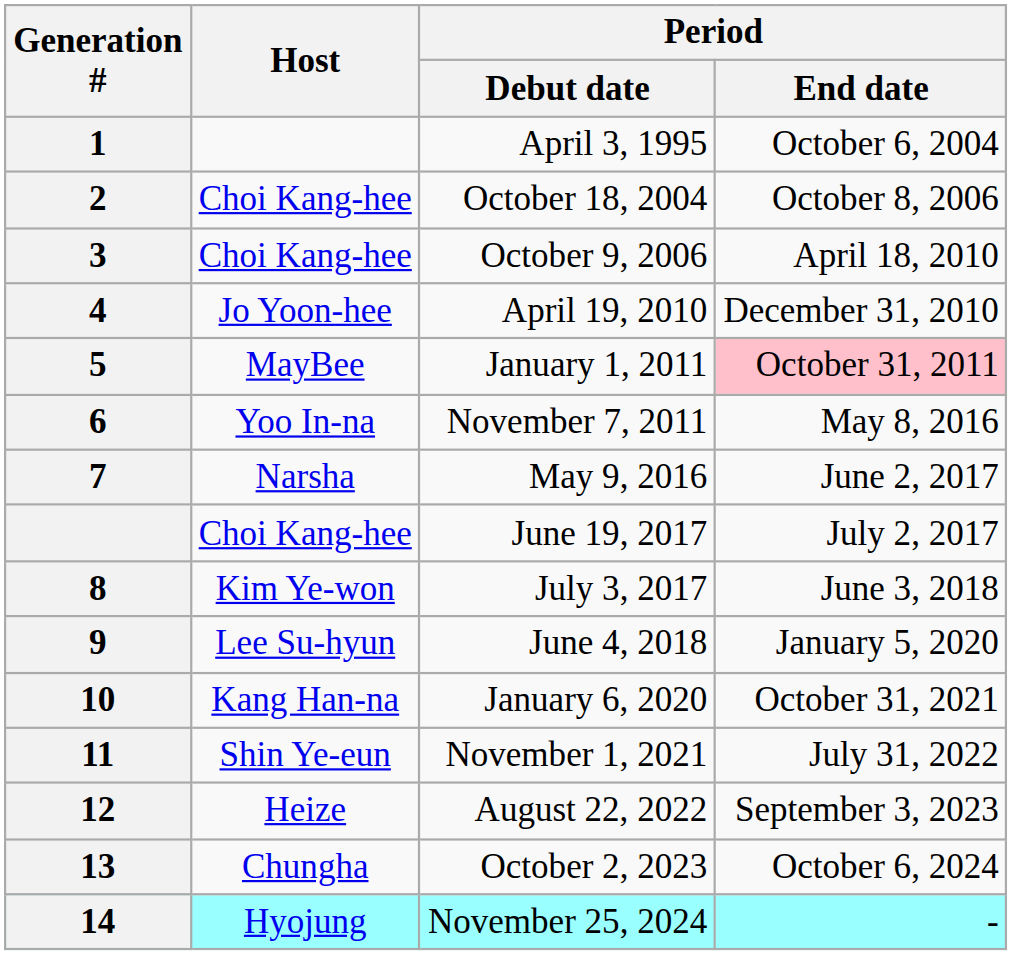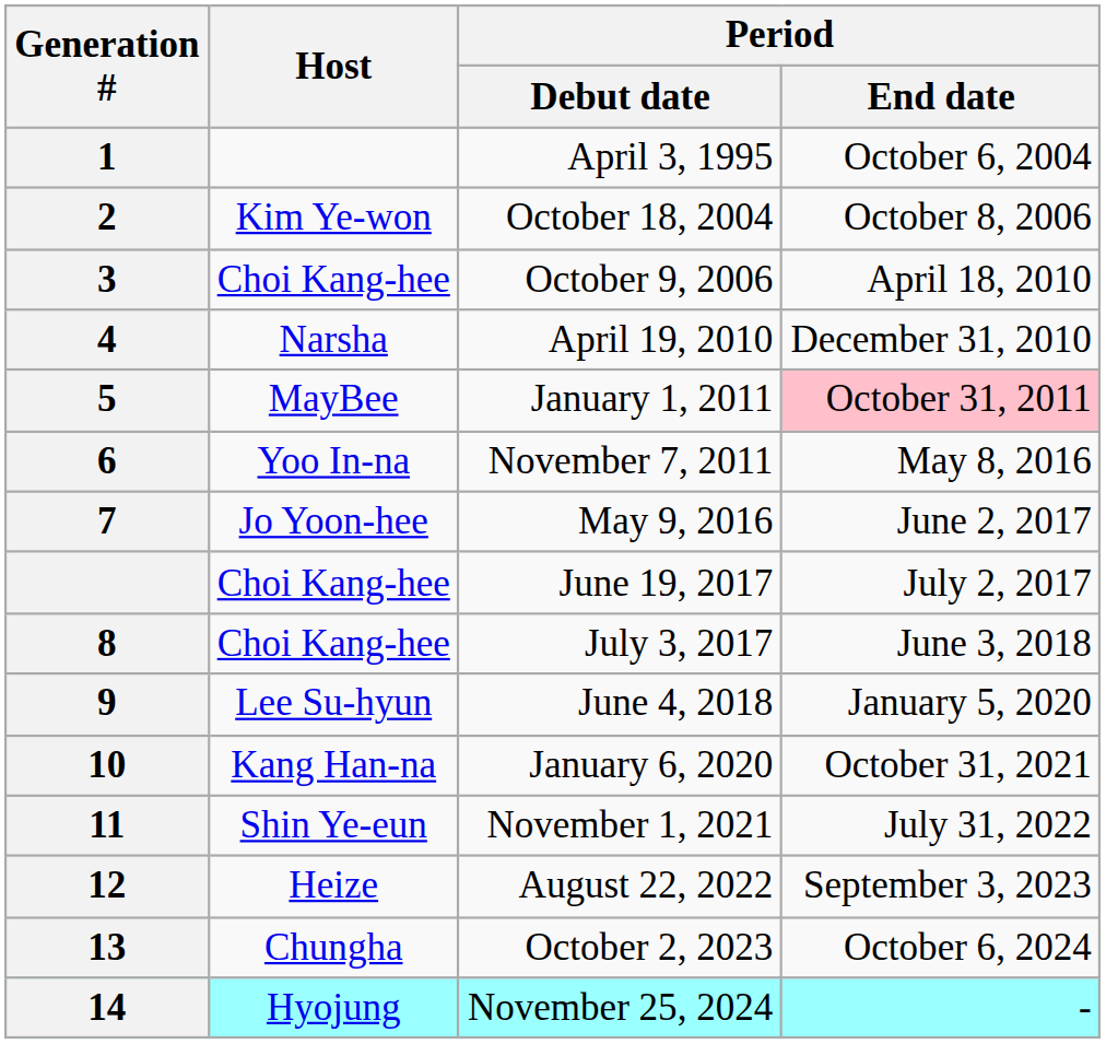October 18, 2004 | Host: Choi Kang-hee -> Kim Ye-won
April 19, 2010 | Host: Jo Yoon-hee -> Narsha
May 9, 2016 | Host: Narsha -> Jo Yoon-hee
July 3, 2017 | Host: Kim Ye-won -> Choi Kang-hee
